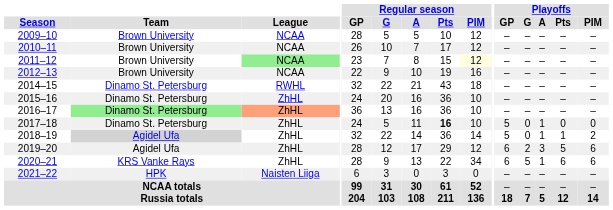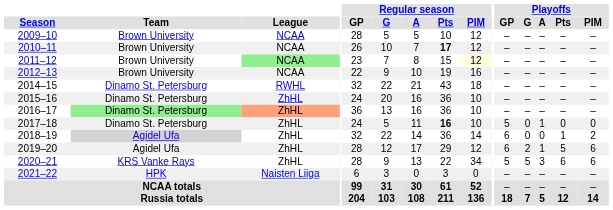2010–11 | Regular season / Pts: normal -> bold
2018–19 | Playoffs / GP: 5 -> 6
2018–19 | Playoffs / A: 1 -> 0
2019–20 | Playoffs / A: 3 -> 1
2020–21 | Playoffs / GP: 6 -> 5
2020–21 | Playoffs / A: 1 -> 3
